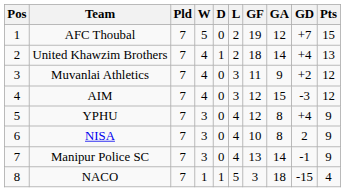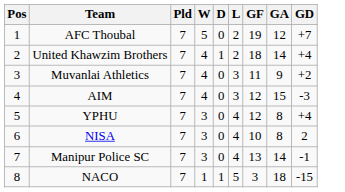- column: Pts | 15 | 13 | 12 | 12 | 9 | 9 | 9 | 4
